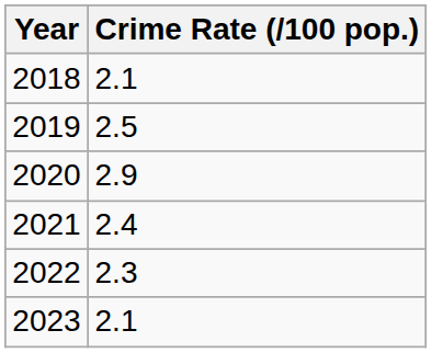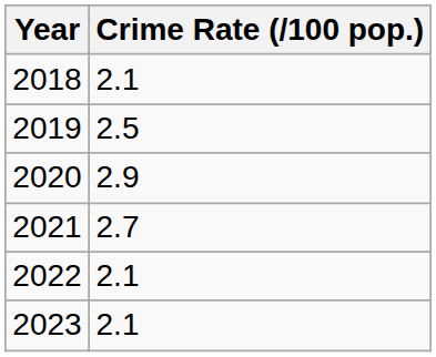2021 | Crime Rate (/100 pop.): 2.4 -> 2.7
2022 | Crime Rate (/100 pop.): 2.3 -> 2.1
